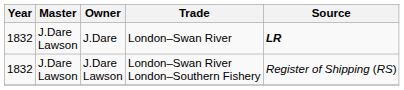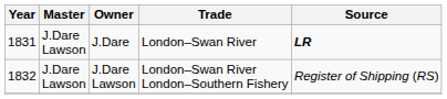J.Dare | Year: 1832 -> 1831
